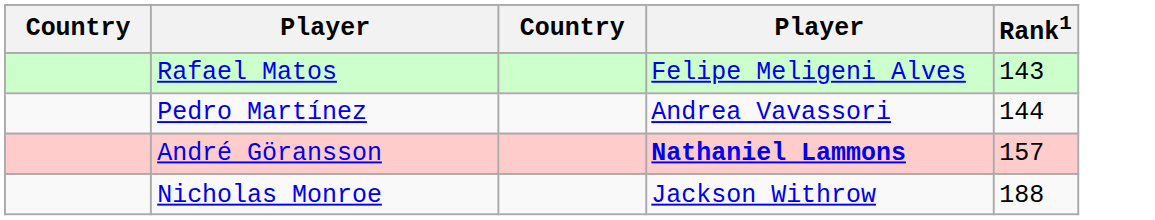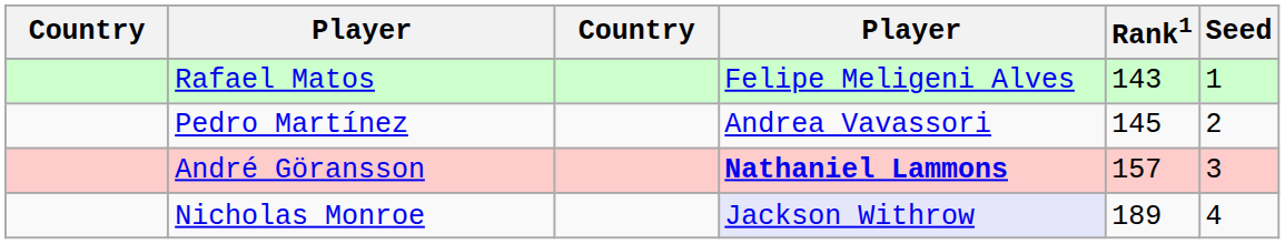+ column: Seed | 1 | 2 | 3 | 4
Pedro Martínez | Rank1: 144 -> 145
Nicholas Monroe | column 4: no background -> lavender background
Nicholas Monroe | Rank1: 188 -> 189
